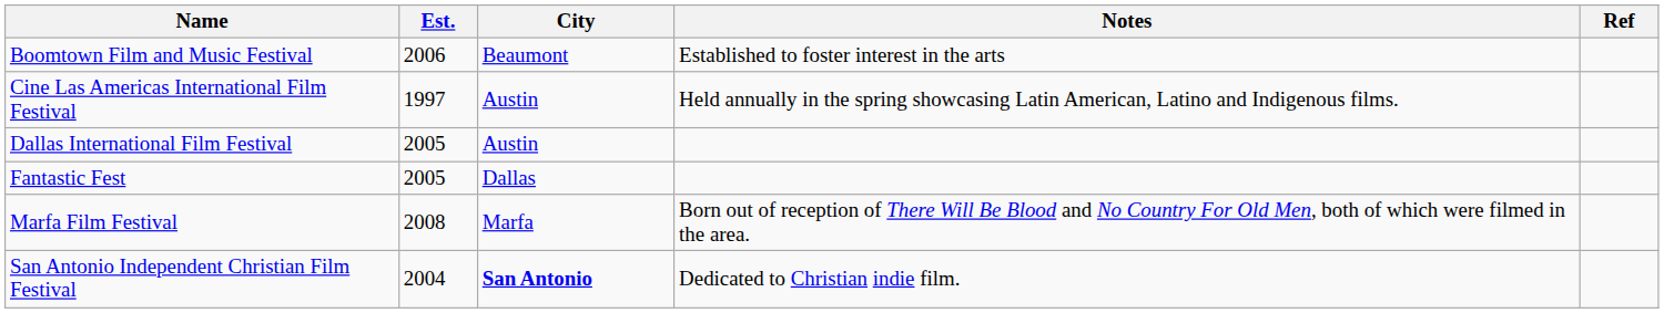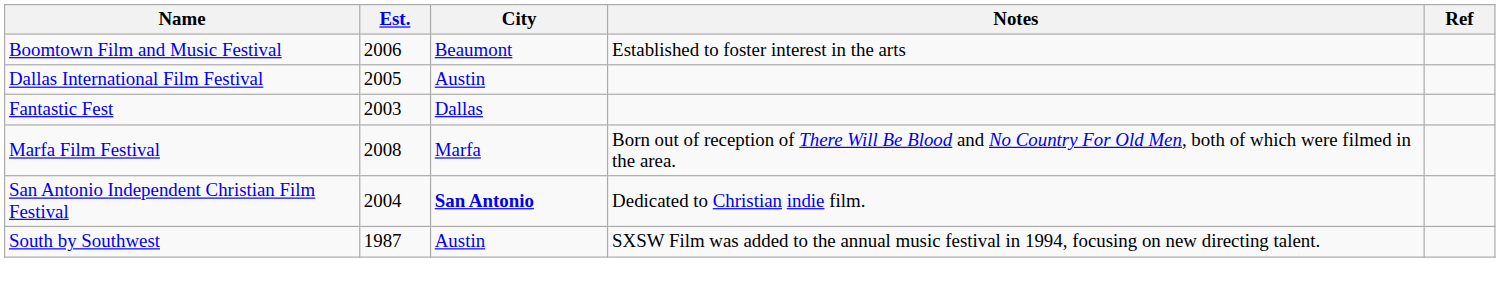- row: Cine Las Americas International Film Festival | 1997 | Austin | Held annually in the spring showcasing Latin American, Latino and Indigenous films.
Fantastic Fest | Est.: 2005 -> 2003
+ row: South by Southwest | 1987 | Austin | SXSW Film was added to the annual music festival in 1994, focusing on new directing talent.
